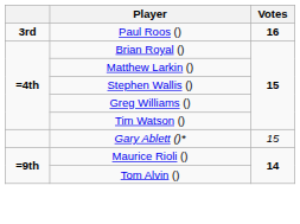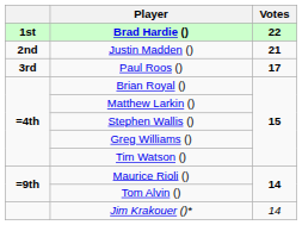+ row: 1st | Brad Hardie () | 22
+ row: 2nd | Justin Madden () | 21
Paul Roos () | Votes: 16 -> 17
- row: Gary Ablett ()* | 15
+ row: Jim Krakouer ()* | 14
